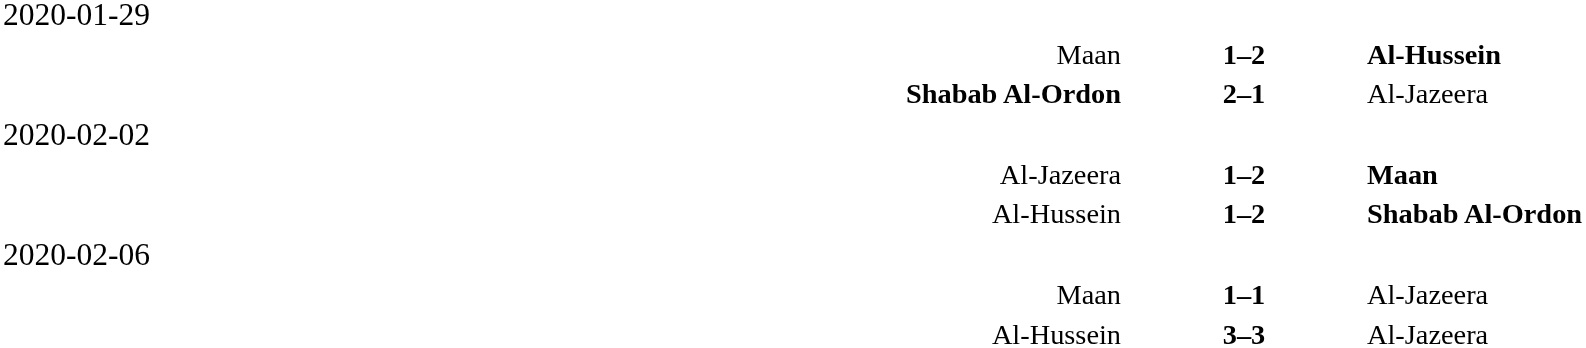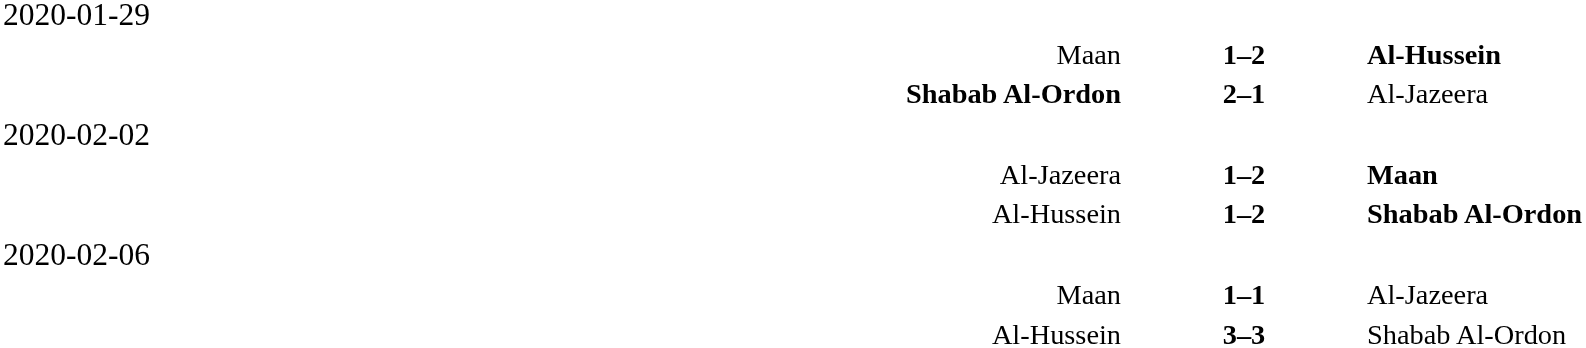Al-Hussein / 3–3 | column 3: Al-Jazeera -> Shabab Al-Ordon
